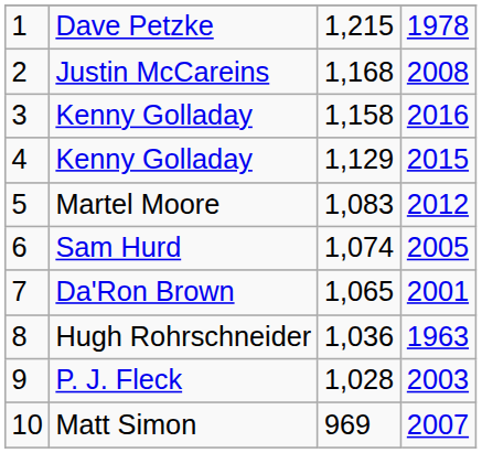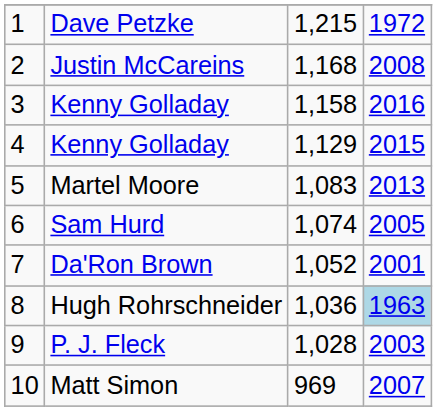Dave Petzke | column 4: 1978 -> 1972
Martel Moore | column 4: 2012 -> 2013
Da'Ron Brown | column 3: 1,065 -> 1,052
Hugh Rohrschneider | column 4: no background -> lightblue background
